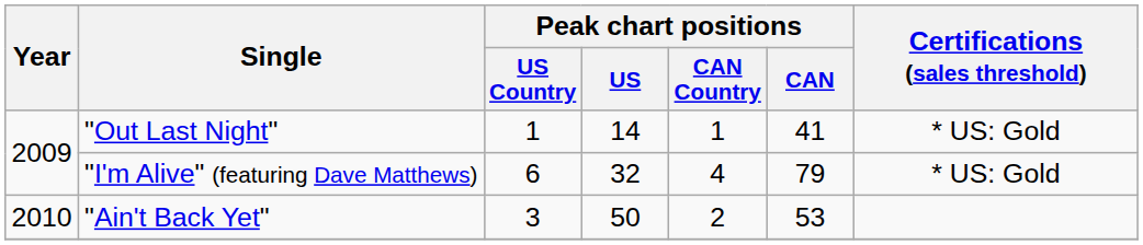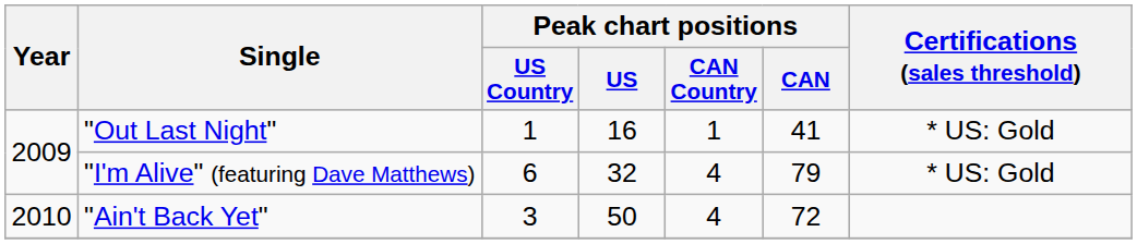"Out Last Night" | Peak chart positions / US: 14 -> 16
"Ain't Back Yet" | Peak chart positions / CAN Country: 2 -> 4
"Ain't Back Yet" | Peak chart positions / CAN: 53 -> 72
